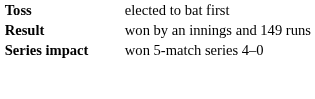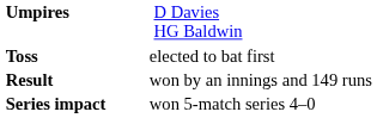+ row: Umpires | D Davies HG Baldwin
